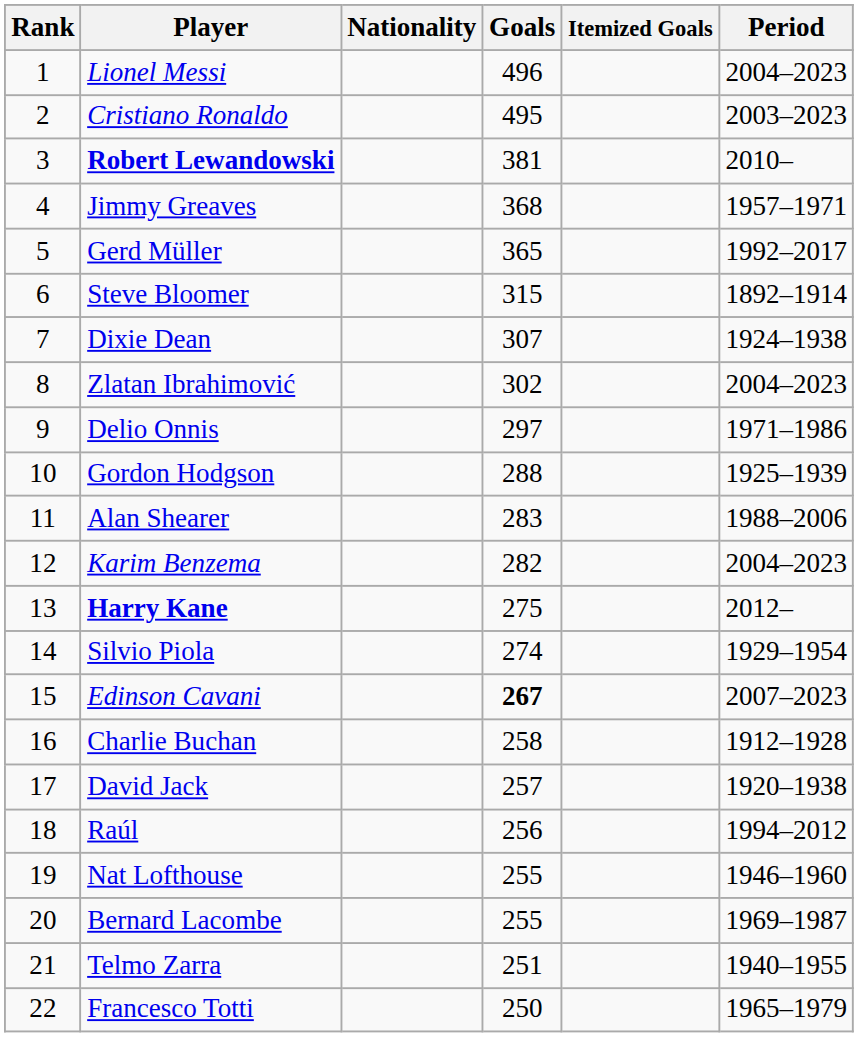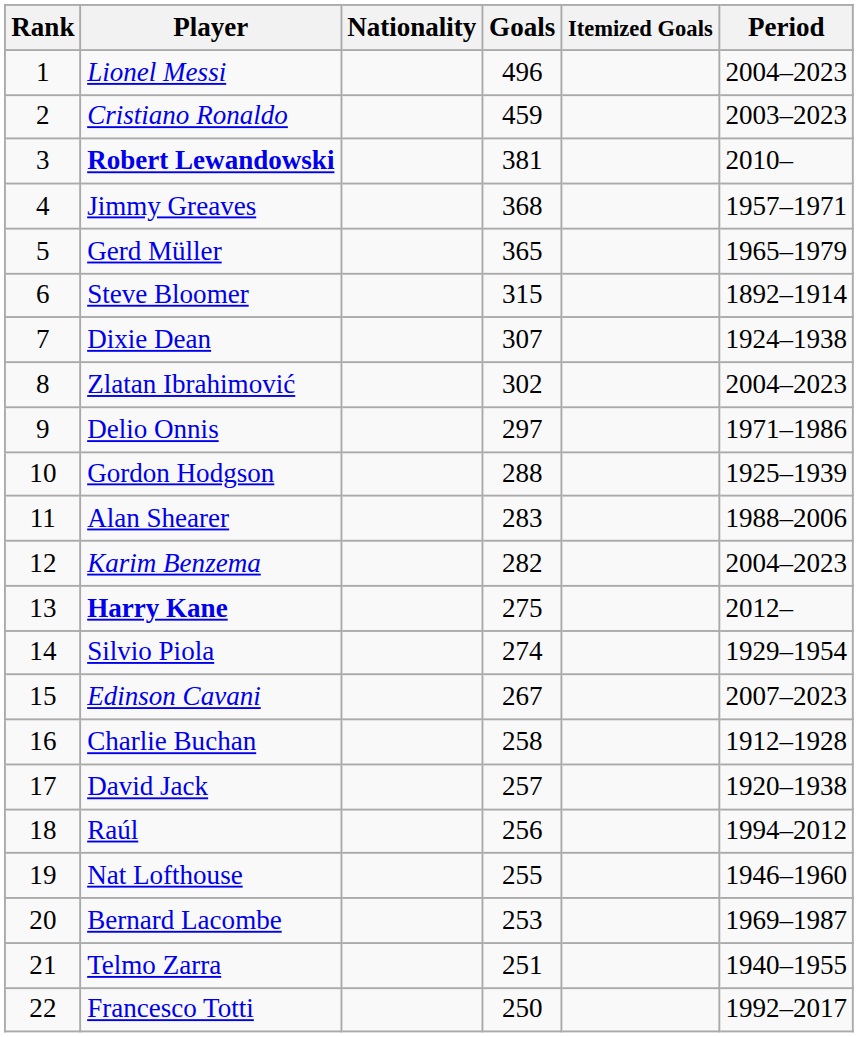Cristiano Ronaldo | Goals: 495 -> 459
Gerd Müller | Period: 1992–2017 -> 1965–1979
Edinson Cavani | Goals: bold -> normal
Bernard Lacombe | Goals: 255 -> 253
Francesco Totti | Period: 1965–1979 -> 1992–2017
